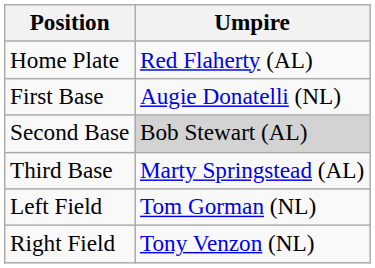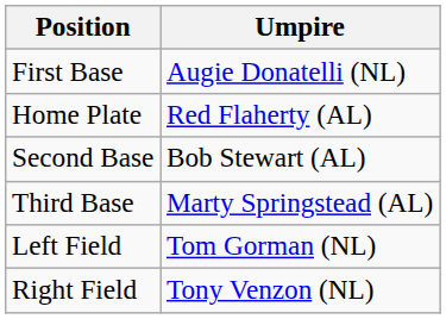rows swapped: Home Plate <-> First Base
Second Base | Umpire: lightgrey background -> no background
